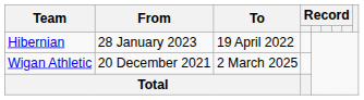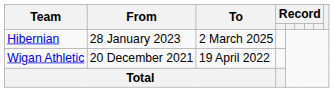Hibernian | To: 19 April 2022 -> 2 March 2025
Wigan Athletic | To: 2 March 2025 -> 19 April 2022
